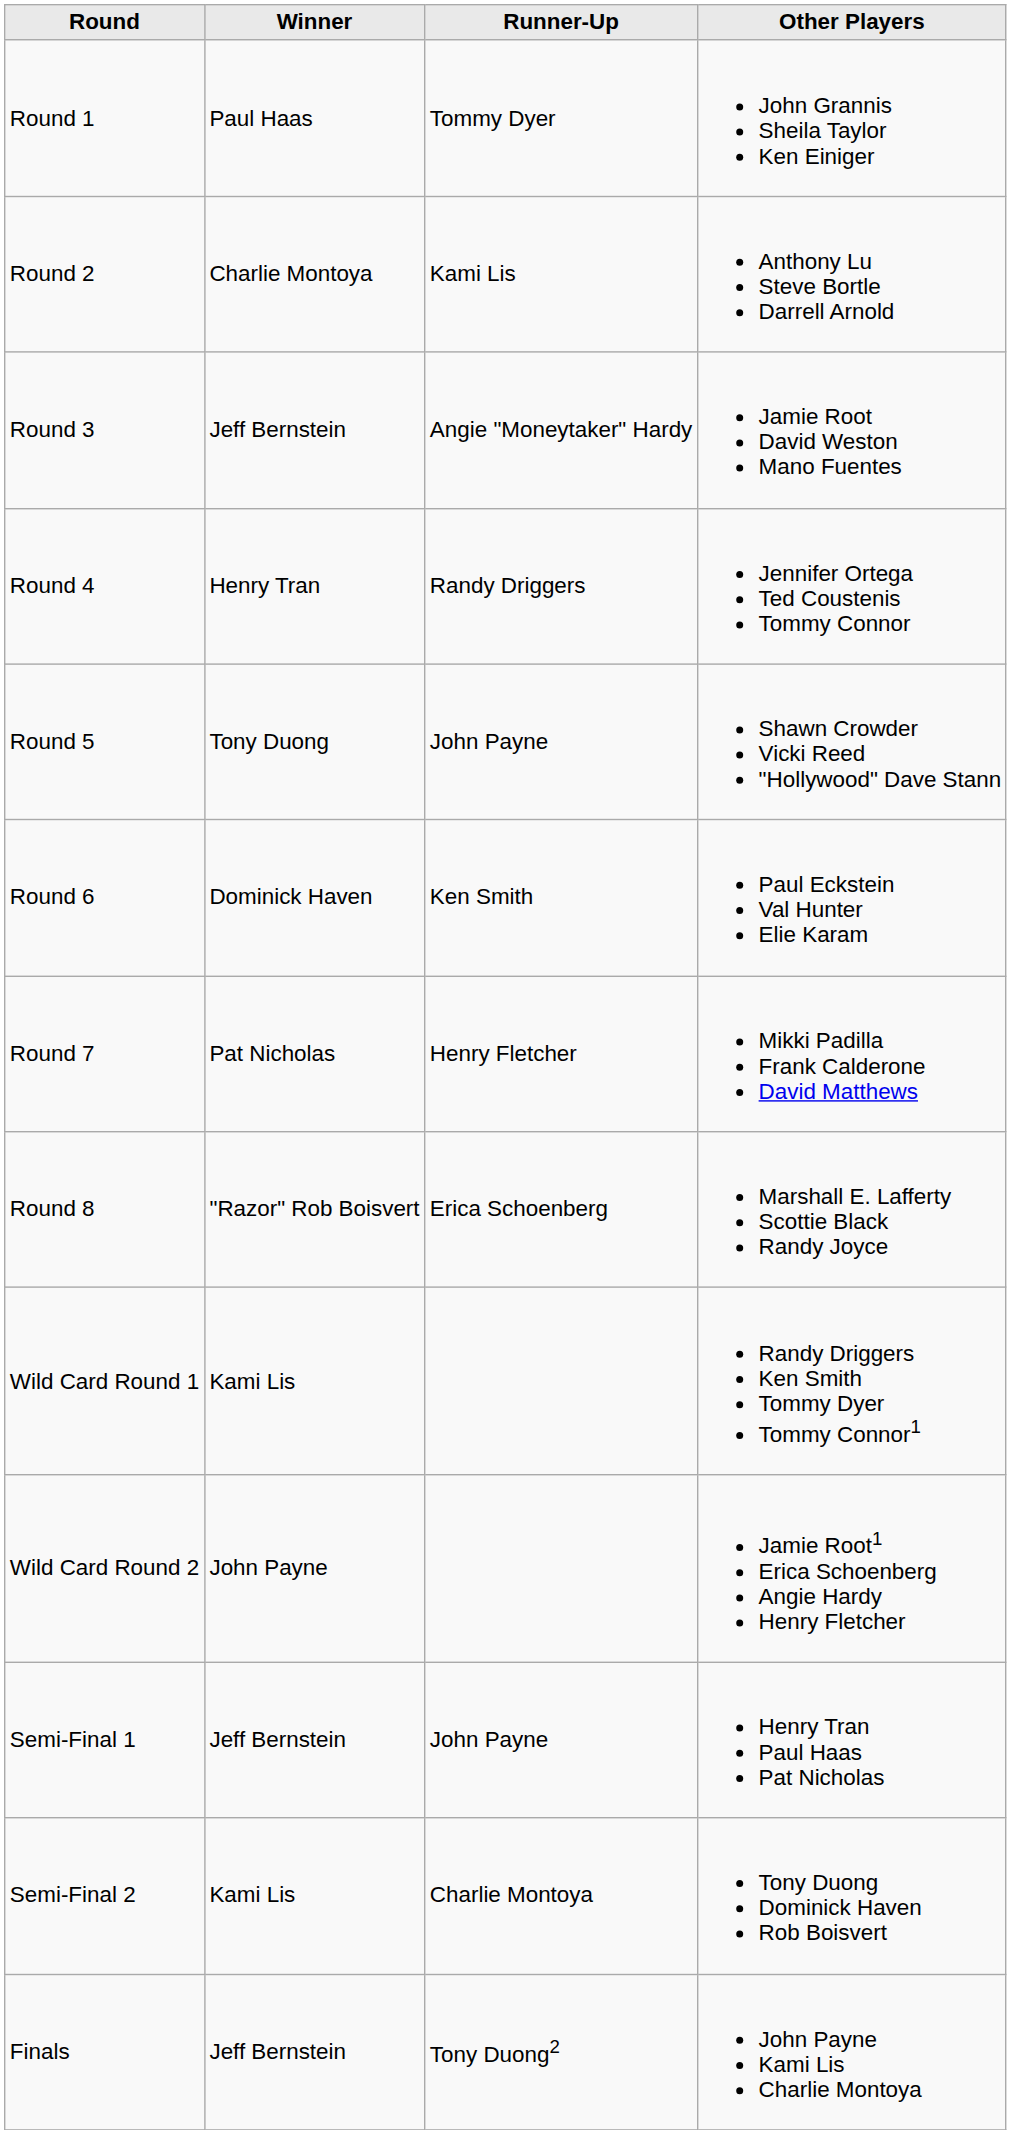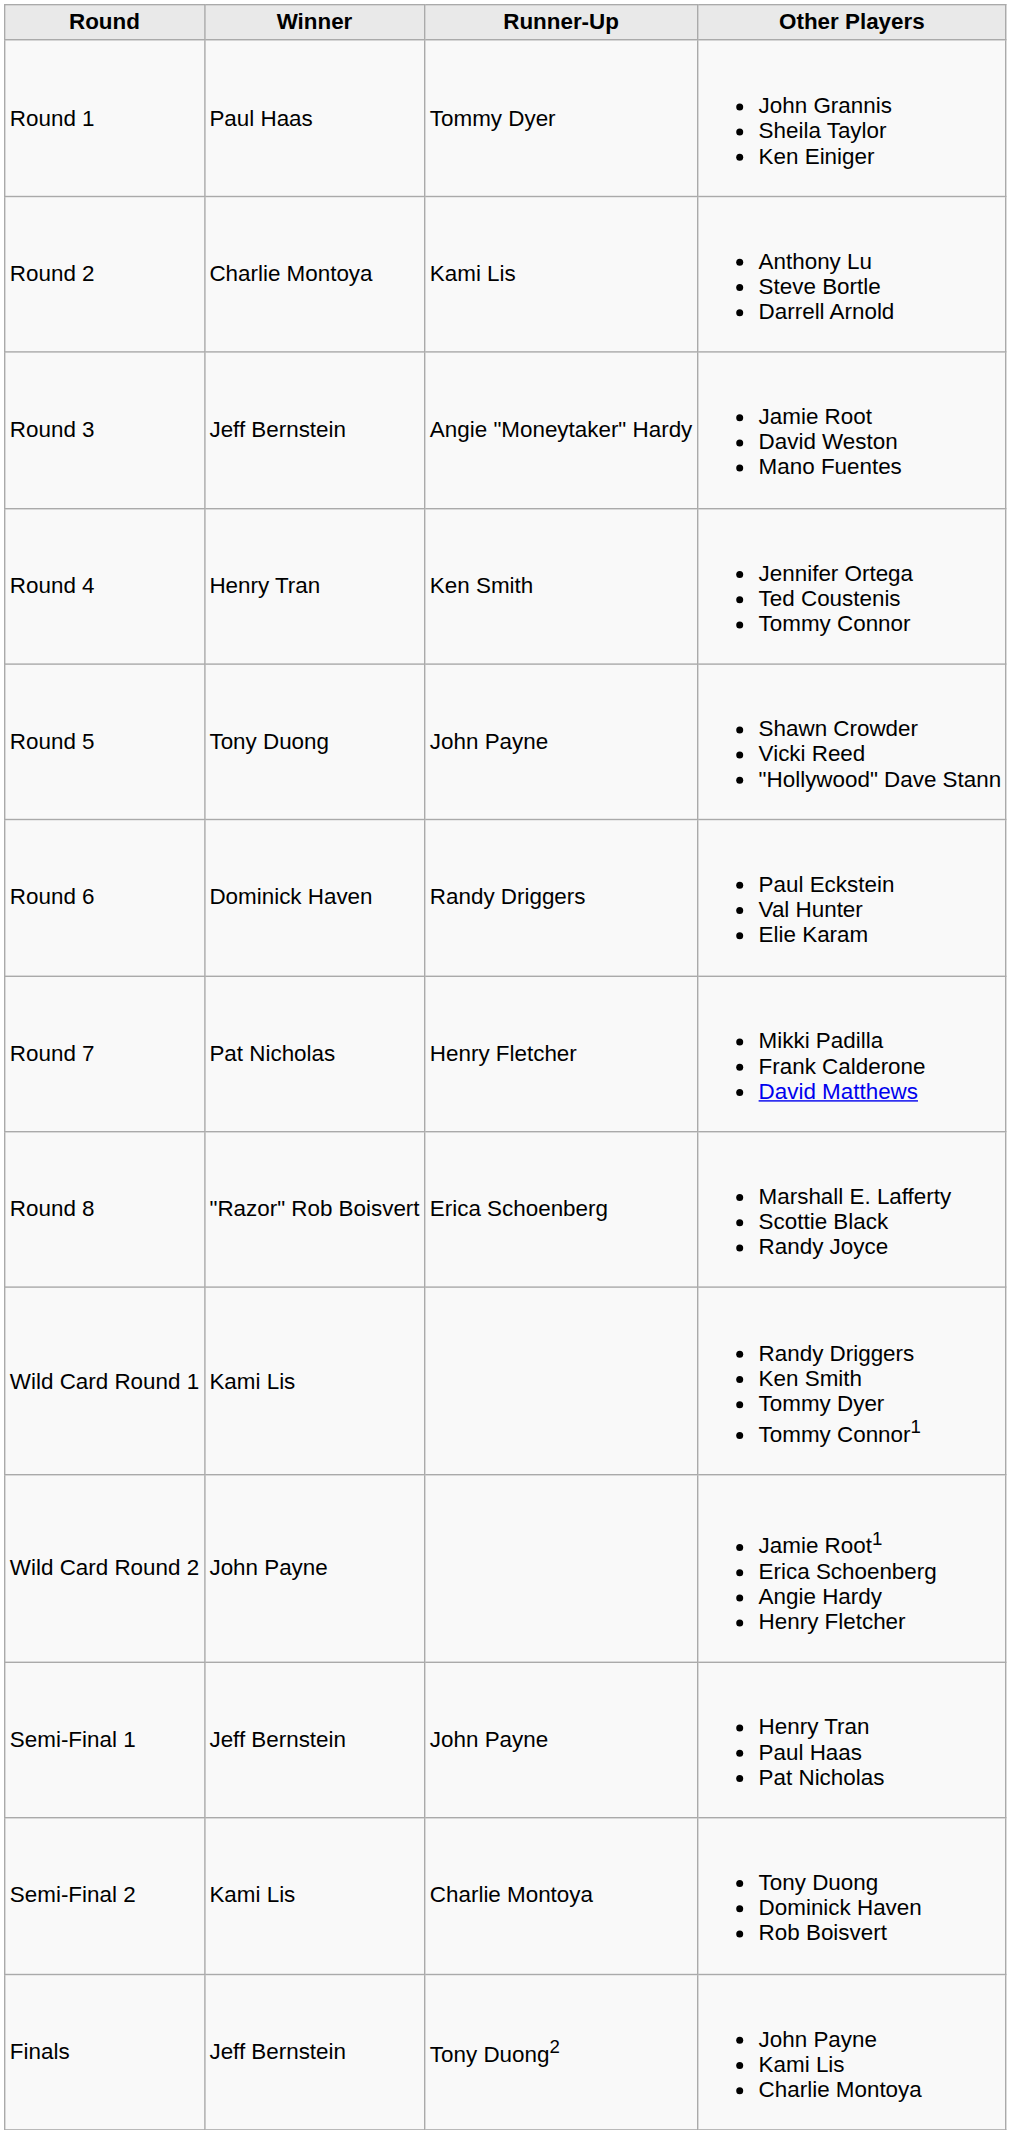Round 4 | Runner-Up: Randy Driggers -> Ken Smith
Round 6 | Runner-Up: Ken Smith -> Randy Driggers
